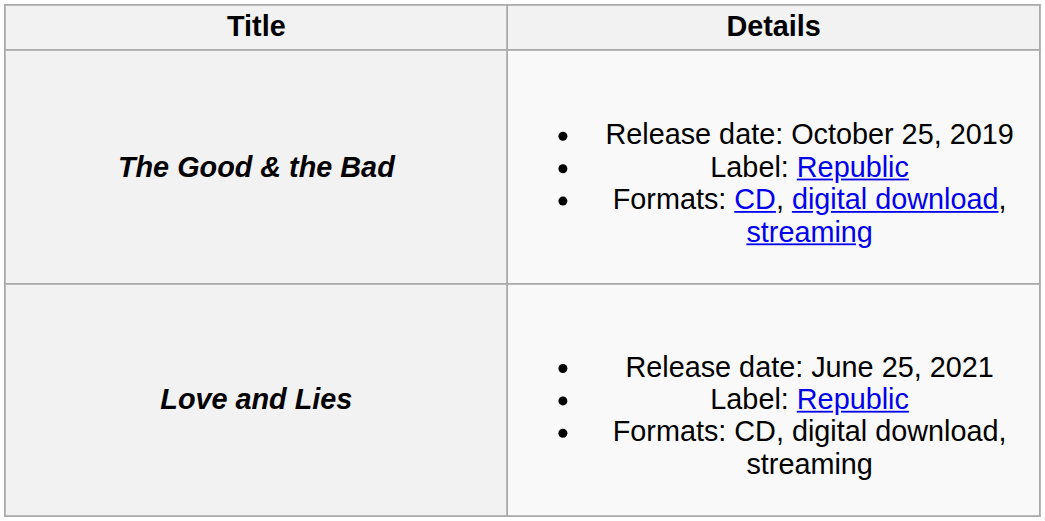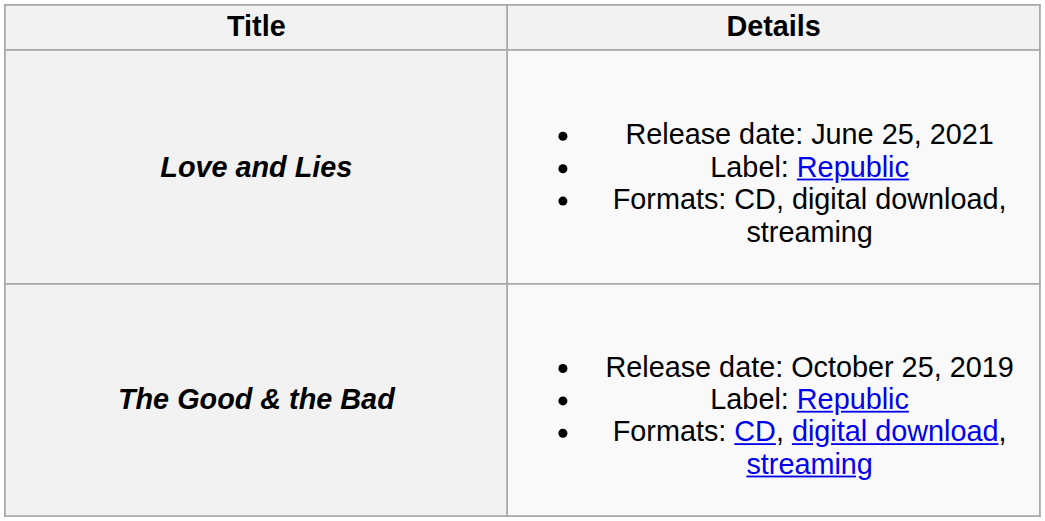rows swapped: The Good & the Bad <-> Love and Lies
